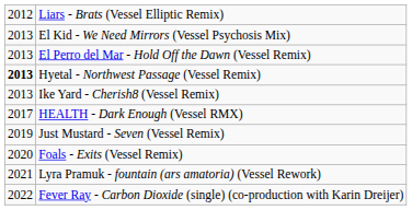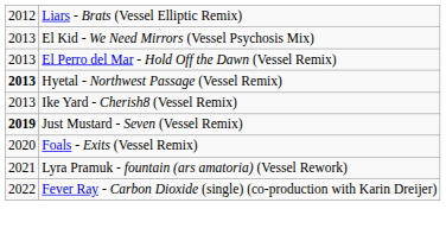- row: 2017 | HEALTH - Dark Enough (Vessel RMX)
Just Mustard - Seven (Vessel Remix) | column 1: normal -> bold
